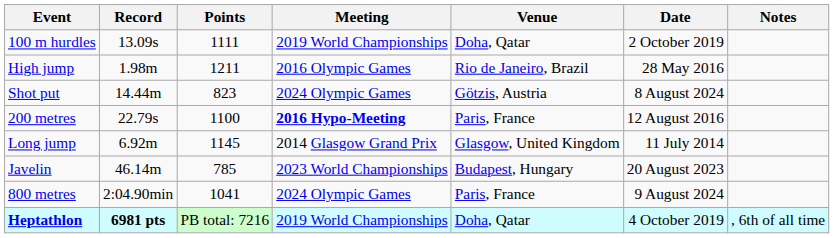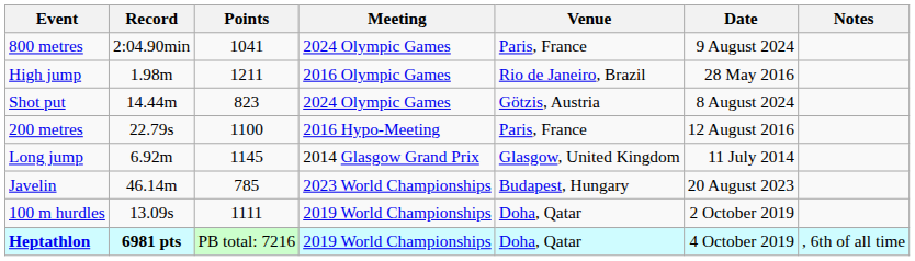rows swapped: 100 m hurdles <-> 800 metres
200 metres | Meeting: bold -> normal
